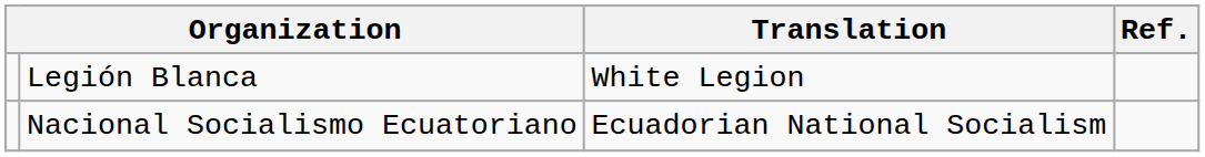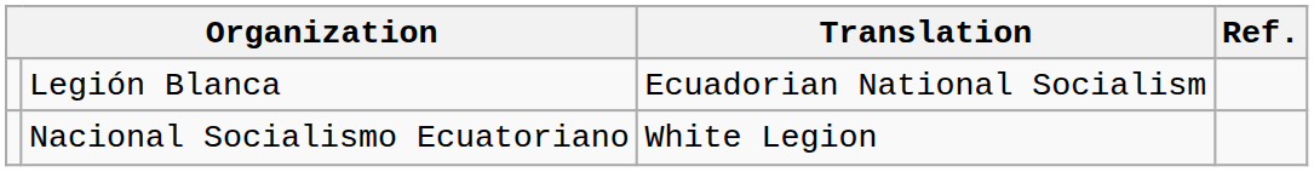Legión Blanca | Translation: White Legion -> Ecuadorian National Socialism
Nacional Socialismo Ecuatoriano | Translation: Ecuadorian National Socialism -> White Legion
